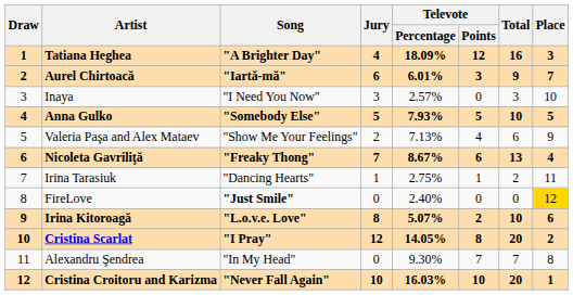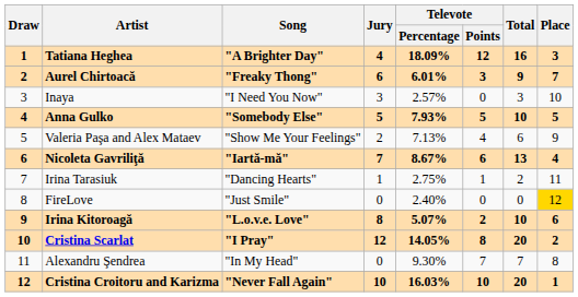Aurel Chirtoacă | Song: "Iartă-mă" -> "Freaky Thong"
Nicoleta Gavriliţă | Song: "Freaky Thong" -> "Iartă-mă"
FireLove | Song: bold -> normal
